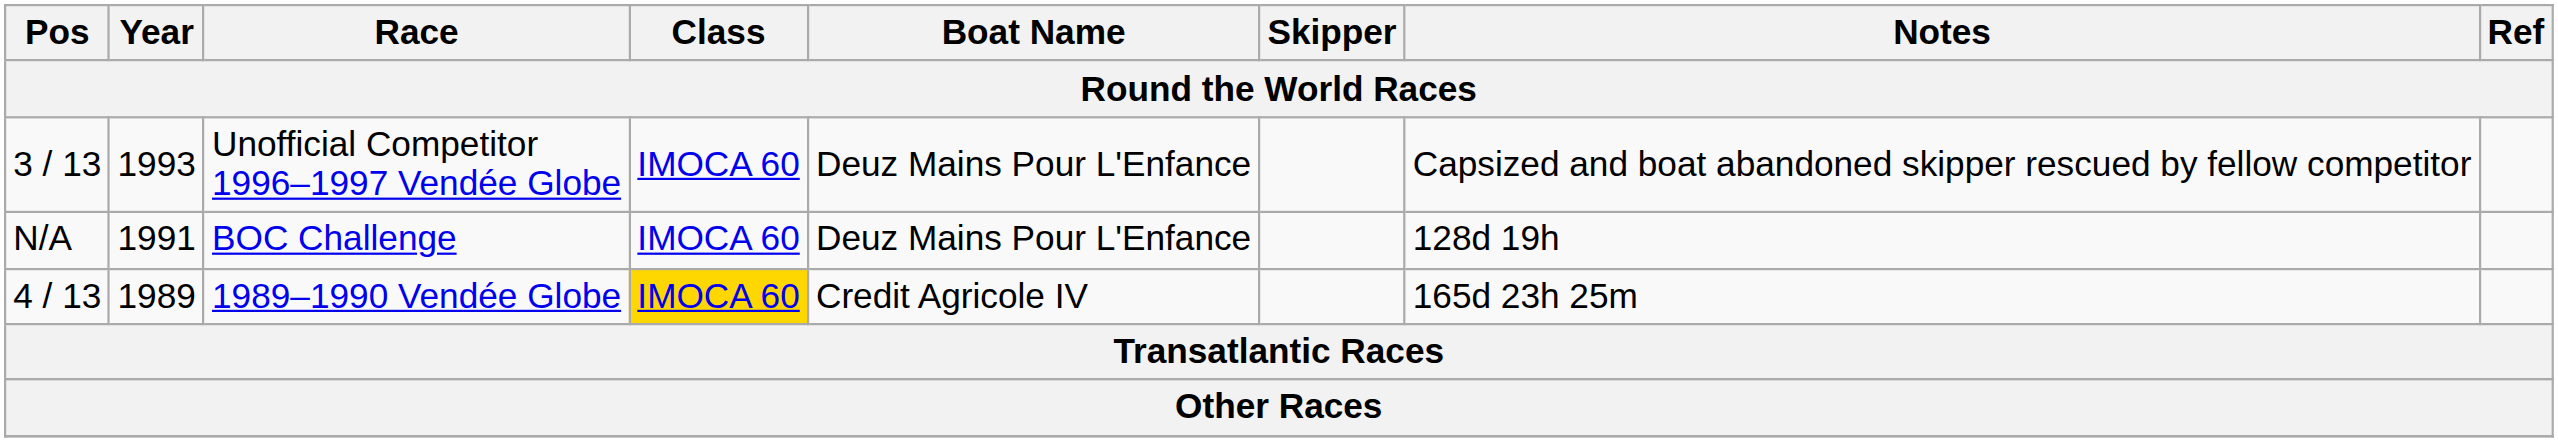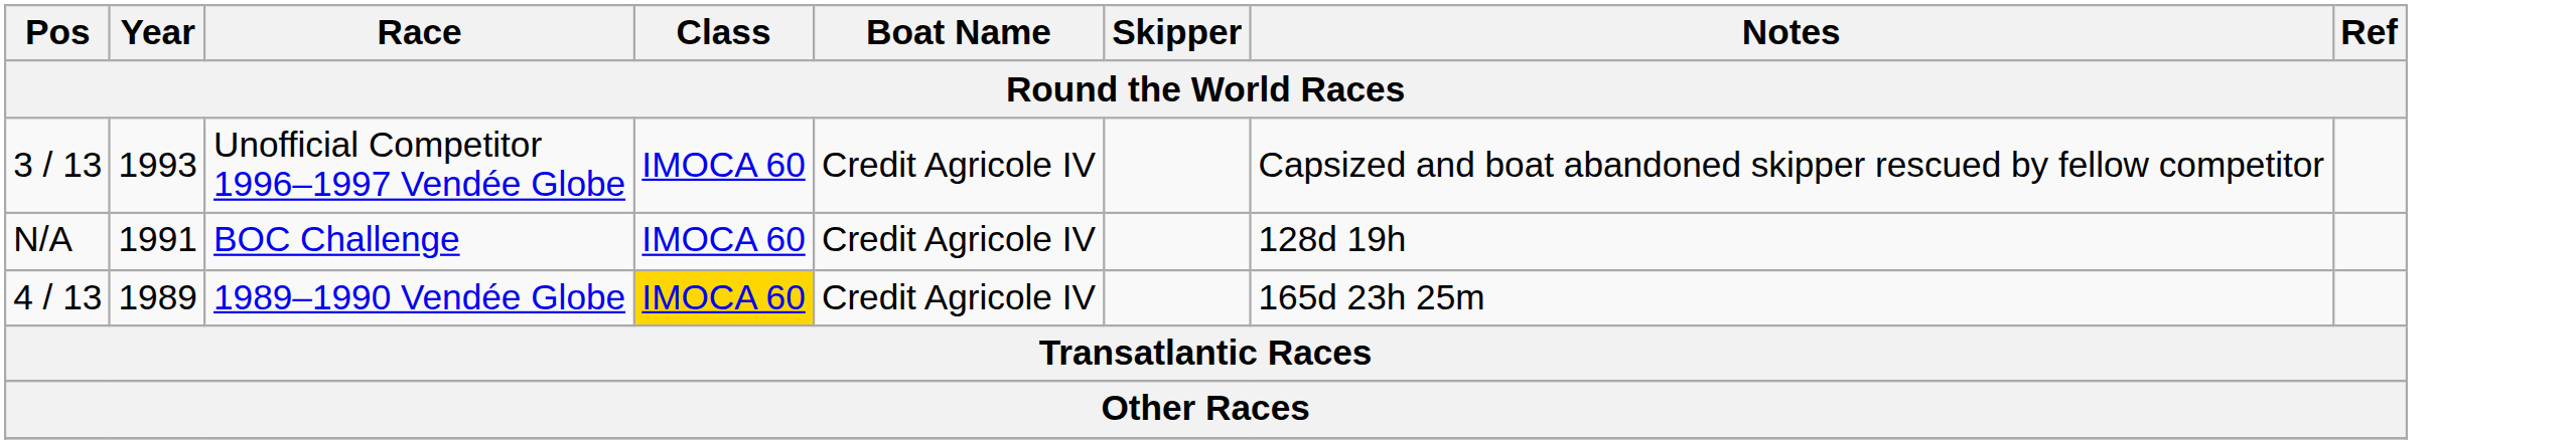Unofficial Competitor 1996–1997 Vendée Globe | Boat Name: Deuz Mains Pour L'Enfance -> Credit Agricole IV
BOC Challenge | Boat Name: Deuz Mains Pour L'Enfance -> Credit Agricole IV
